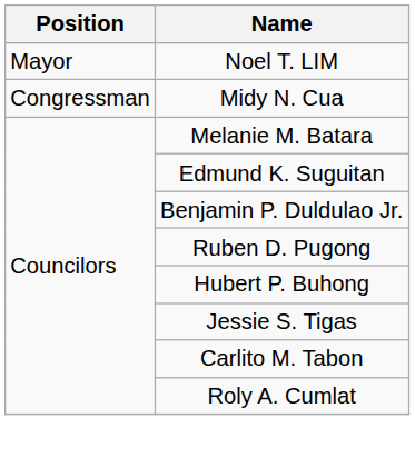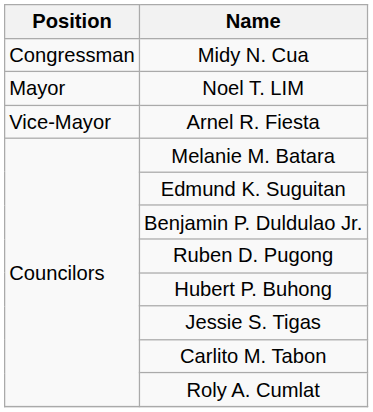rows swapped: Midy N. Cua <-> Noel T. LIM
+ row: Vice-Mayor | Arnel R. Fiesta
